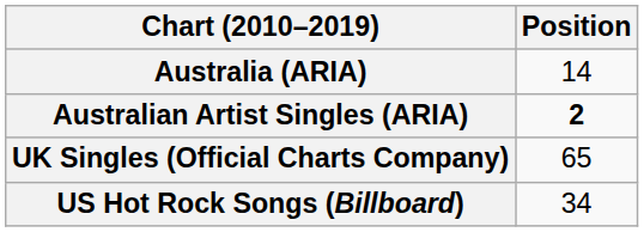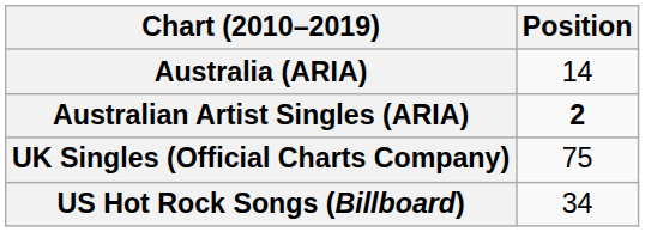UK Singles (Official Charts Company) | Position: 65 -> 75
